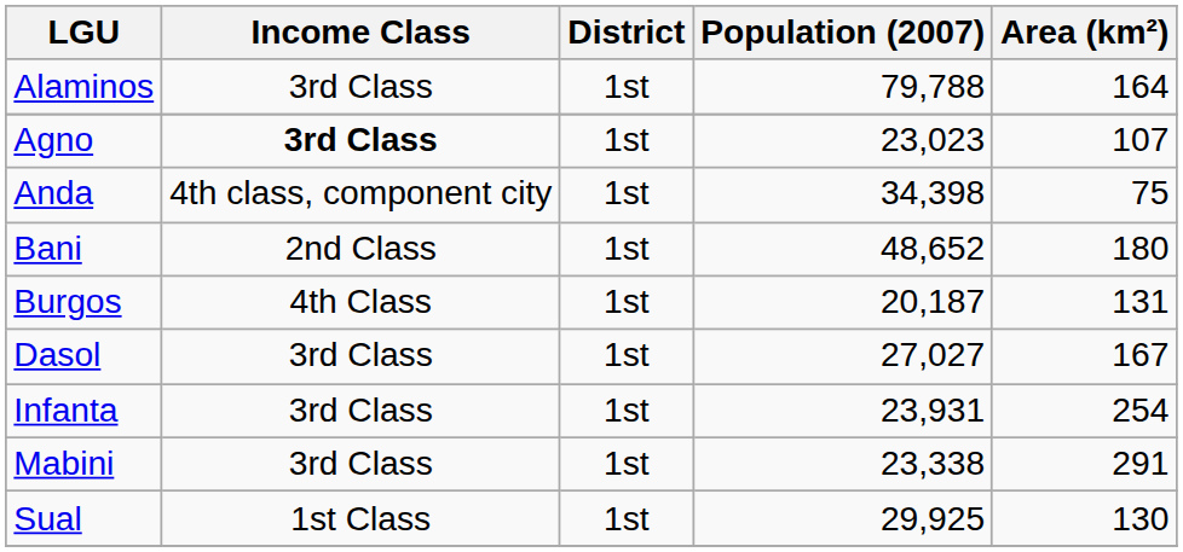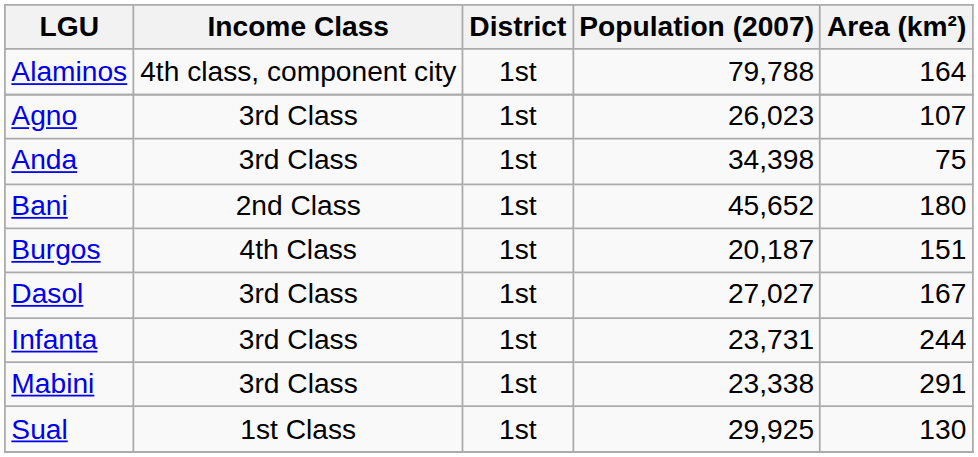Alaminos | Income Class: 3rd Class -> 4th class, component city
Agno | Income Class: bold -> normal
Agno | Population (2007): 23,023 -> 26,023
Anda | Income Class: 4th class, component city -> 3rd Class
Bani | Population (2007): 48,652 -> 45,652
Burgos | Area (km²): 131 -> 151
Infanta | Population (2007): 23,931 -> 23,731
Infanta | Area (km²): 254 -> 244
